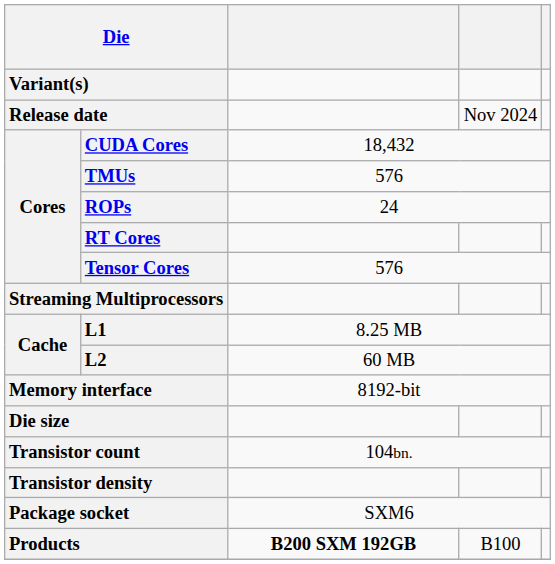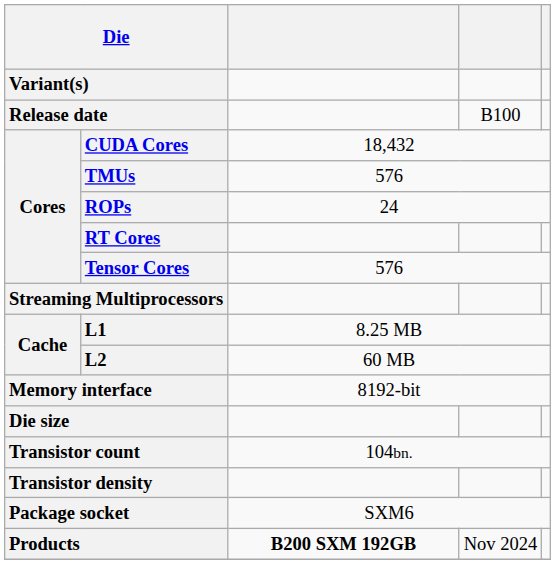Release date | column 4: Nov 2024 -> B100
Products | column 4: B100 -> Nov 2024
